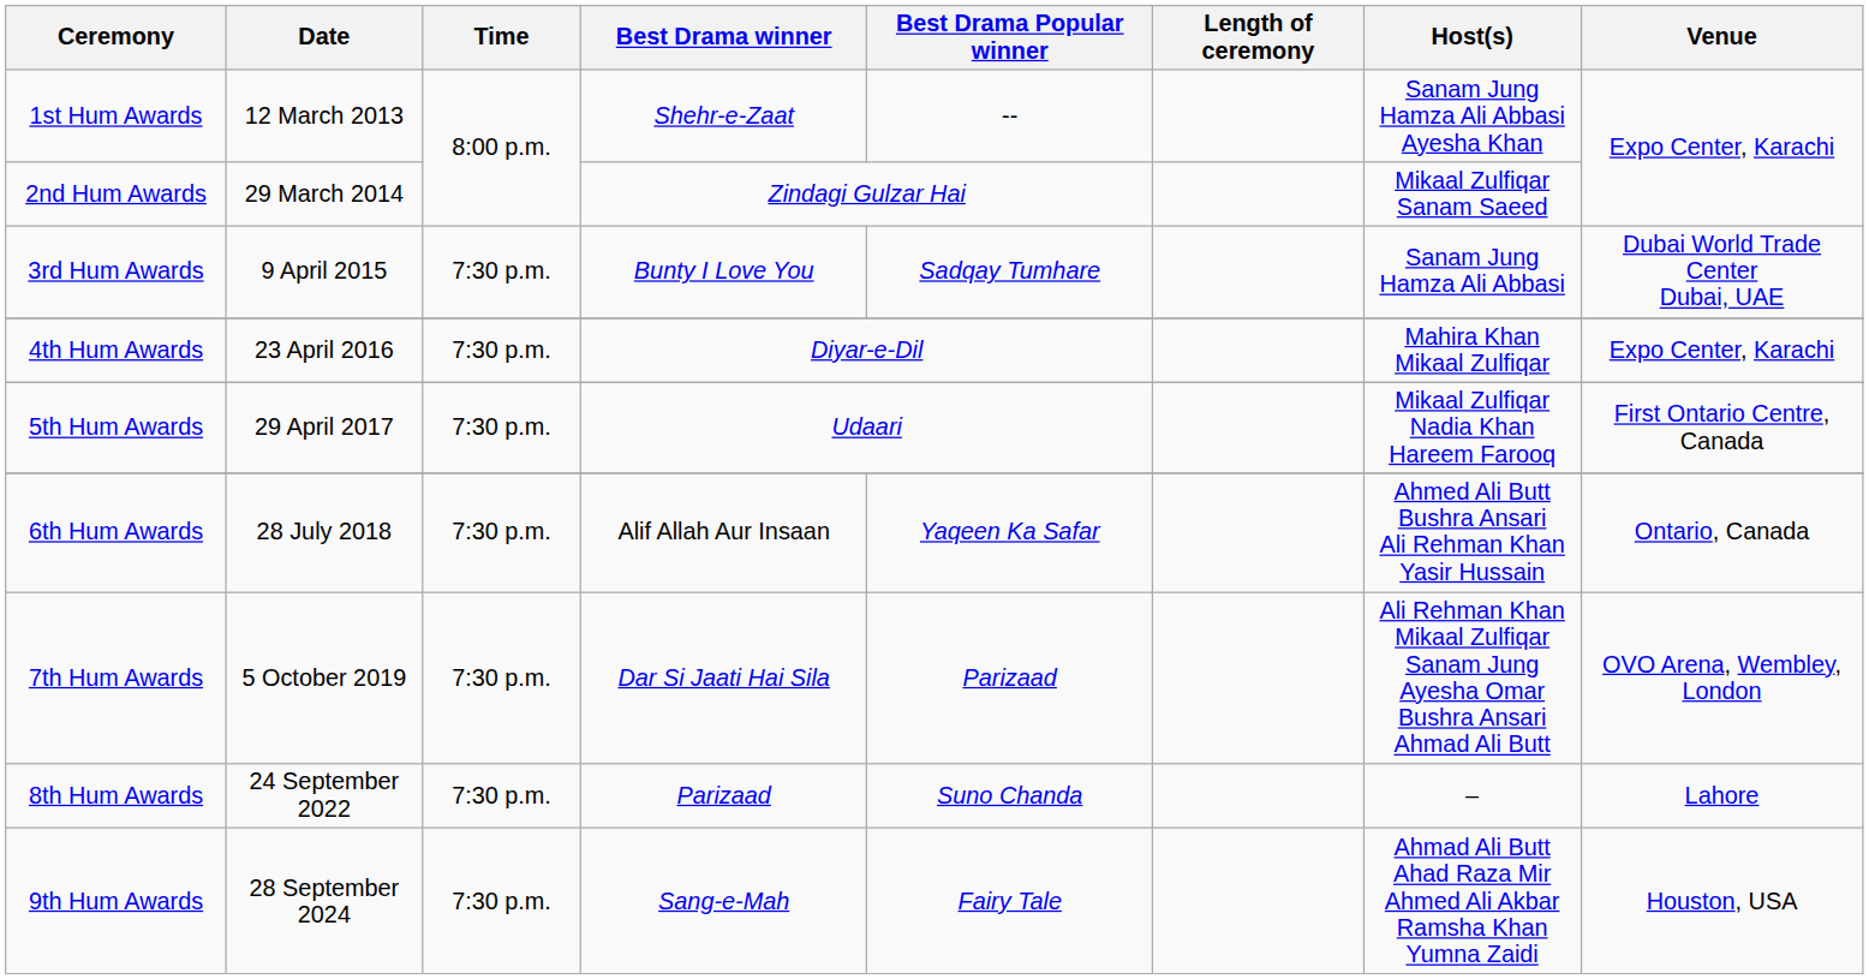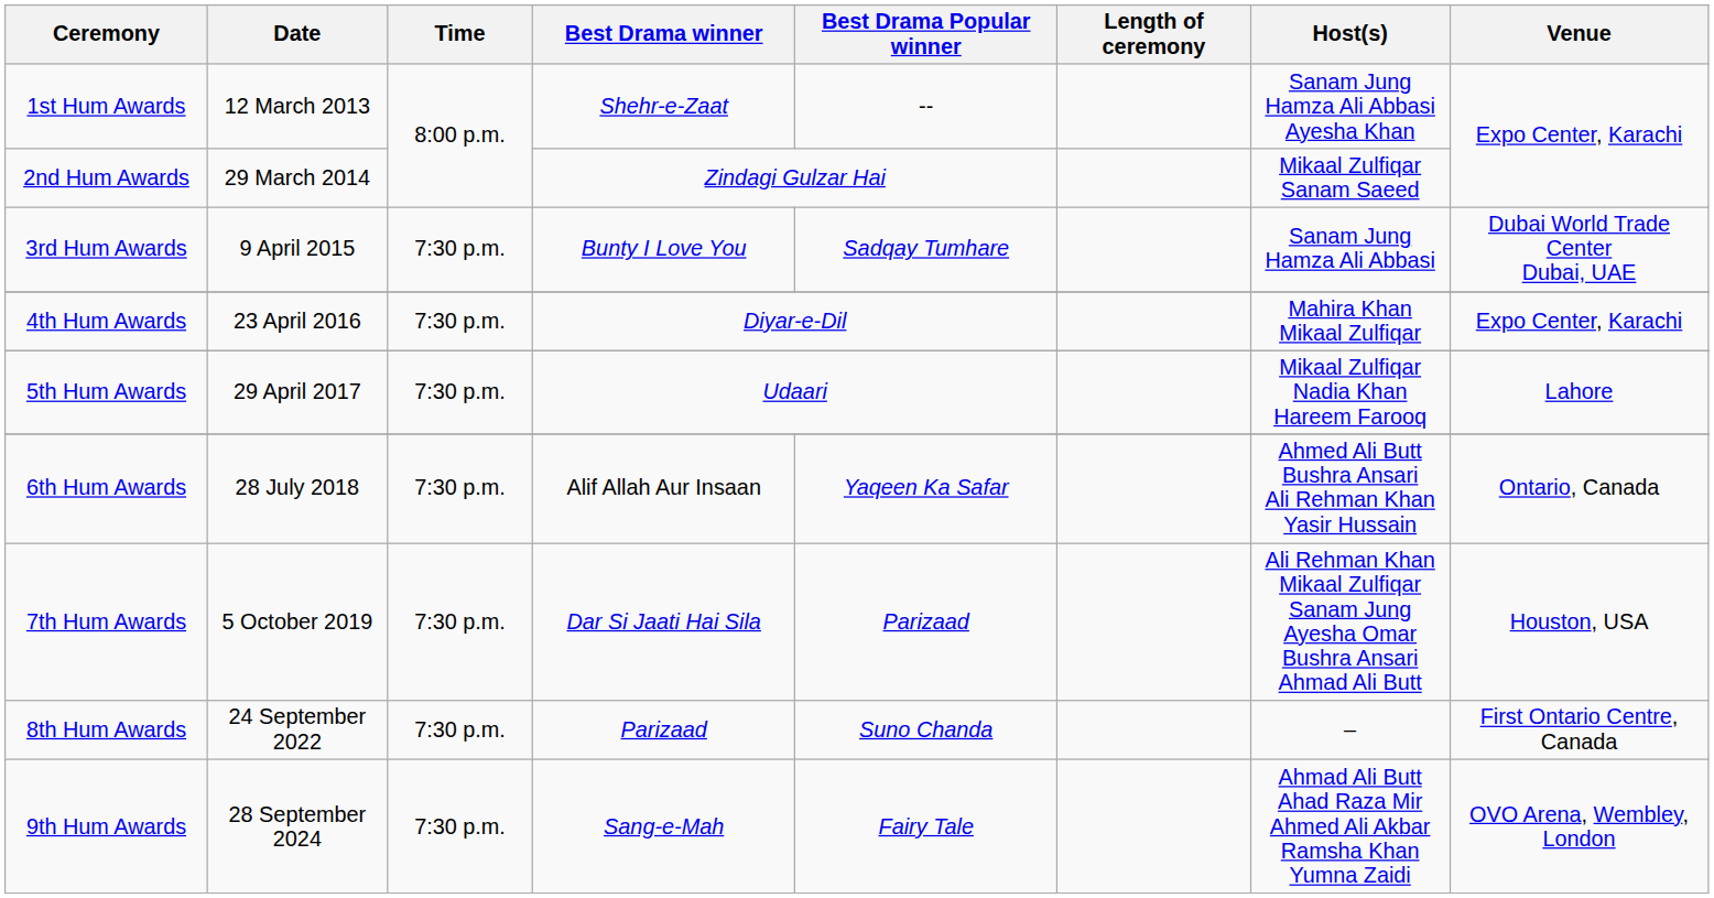5th Hum Awards | Venue: First Ontario Centre, Canada -> Lahore
7th Hum Awards | Venue: OVO Arena, Wembley, London -> Houston, USA
8th Hum Awards | Venue: Lahore -> First Ontario Centre, Canada
9th Hum Awards | Venue: Houston, USA -> OVO Arena, Wembley, London
